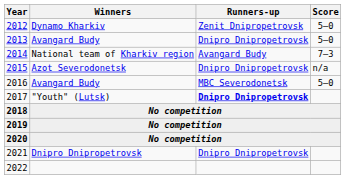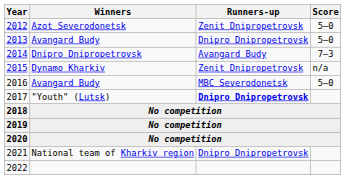2012 | Winners: Dynamo Kharkiv -> Azot Severodonetsk
2014 | Winners: National team of Kharkiv region -> Dnipro Dnipropetrovsk
2015 | Winners: Azot Severodonetsk -> Dynamo Kharkiv
2015 | Runners-up: Dnipro Dnipropetrovsk -> Zenit Dnipropetrovsk
2021 | Winners: Dnipro Dnipropetrovsk -> National team of Kharkiv region
